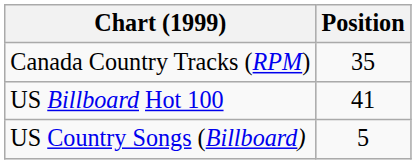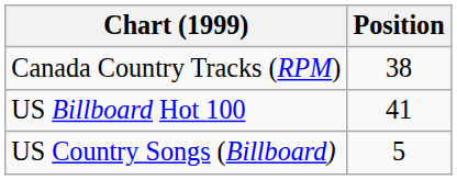Canada Country Tracks (RPM) | Position: 35 -> 38
